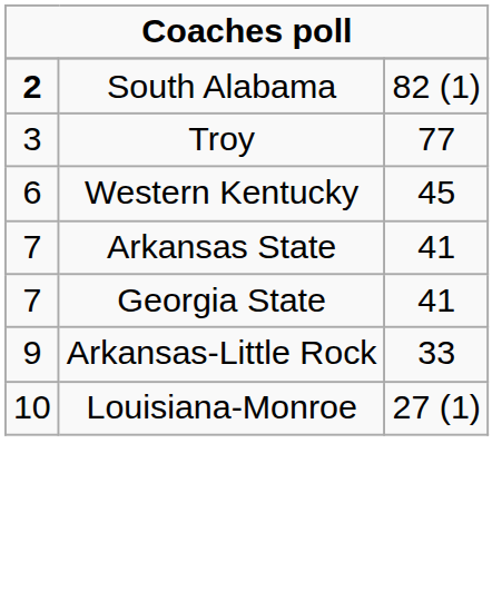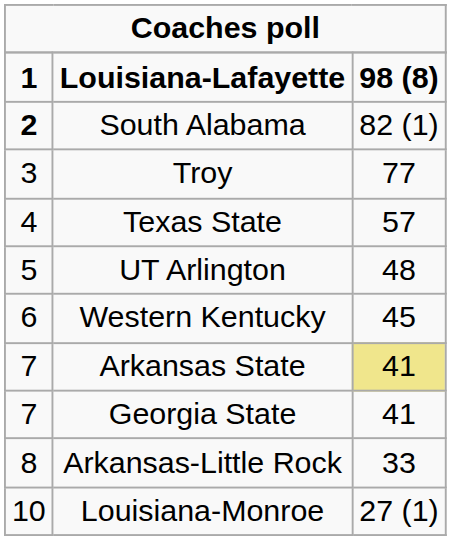+ row: 1 | Louisiana-Lafayette | 98 (8)
+ row: 4 | Texas State | 57
+ row: 5 | UT Arlington | 48
Arkansas State | column 3: no background -> khaki background
Arkansas-Little Rock | column 1: 9 -> 8
